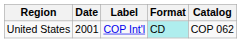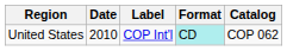United States | Date: 2001 -> 2010
